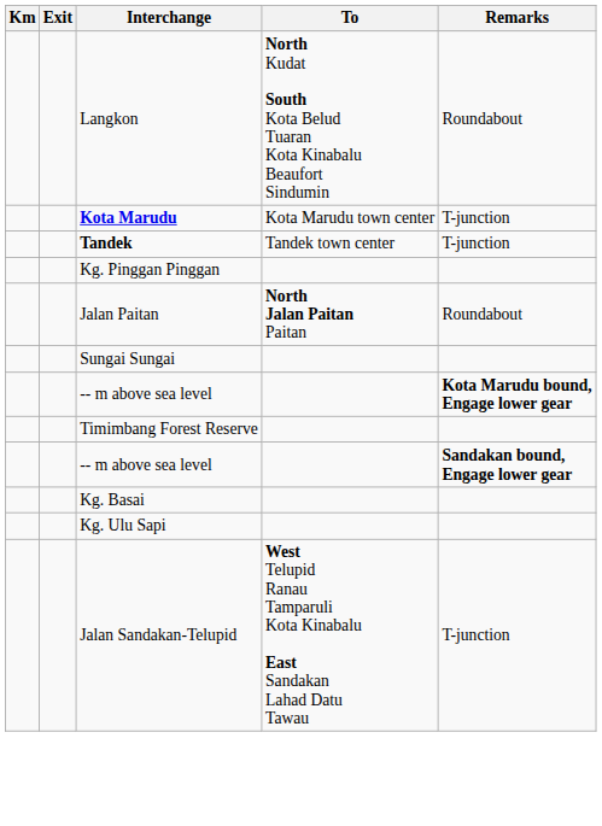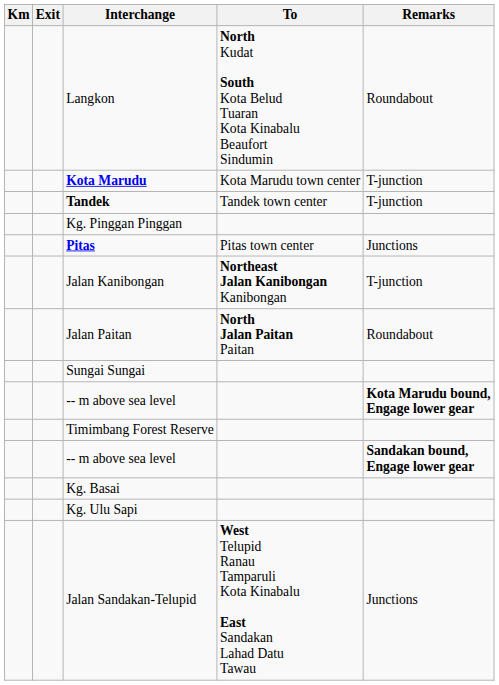+ row: Pitas | Pitas town center | Junctions
+ row: Jalan Kanibongan | Northeast Jalan Kanibongan Kanibongan | T-junction
Jalan Sandakan-Telupid | Remarks: T-junction -> Junctions
